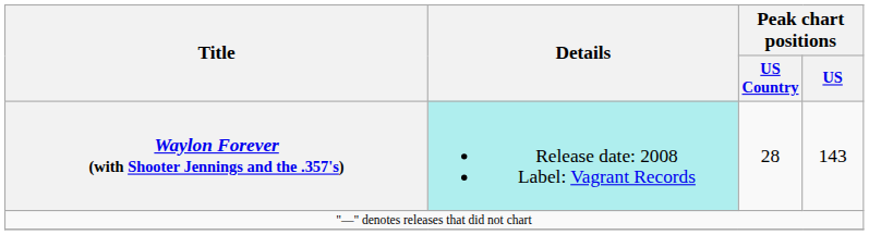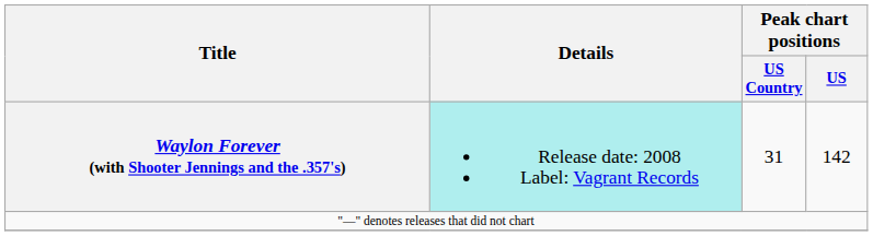Waylon Forever (with Shooter Jennings and the .357's) | Peak chart positions / US Country: 28 -> 31
Waylon Forever (with Shooter Jennings and the .357's) | Peak chart positions / US: 143 -> 142
